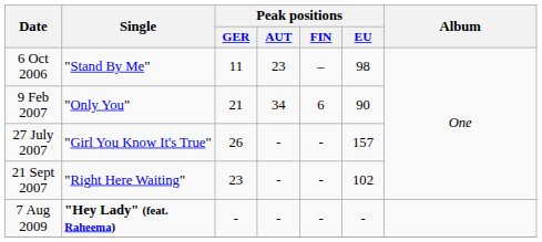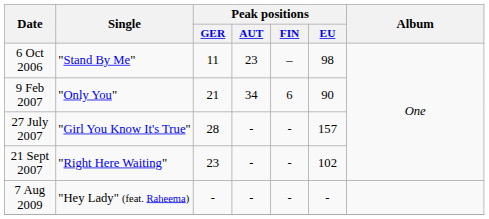27 July 2007 | Peak positions / GER: 26 -> 28
7 Aug 2009 | Single: bold -> normal
